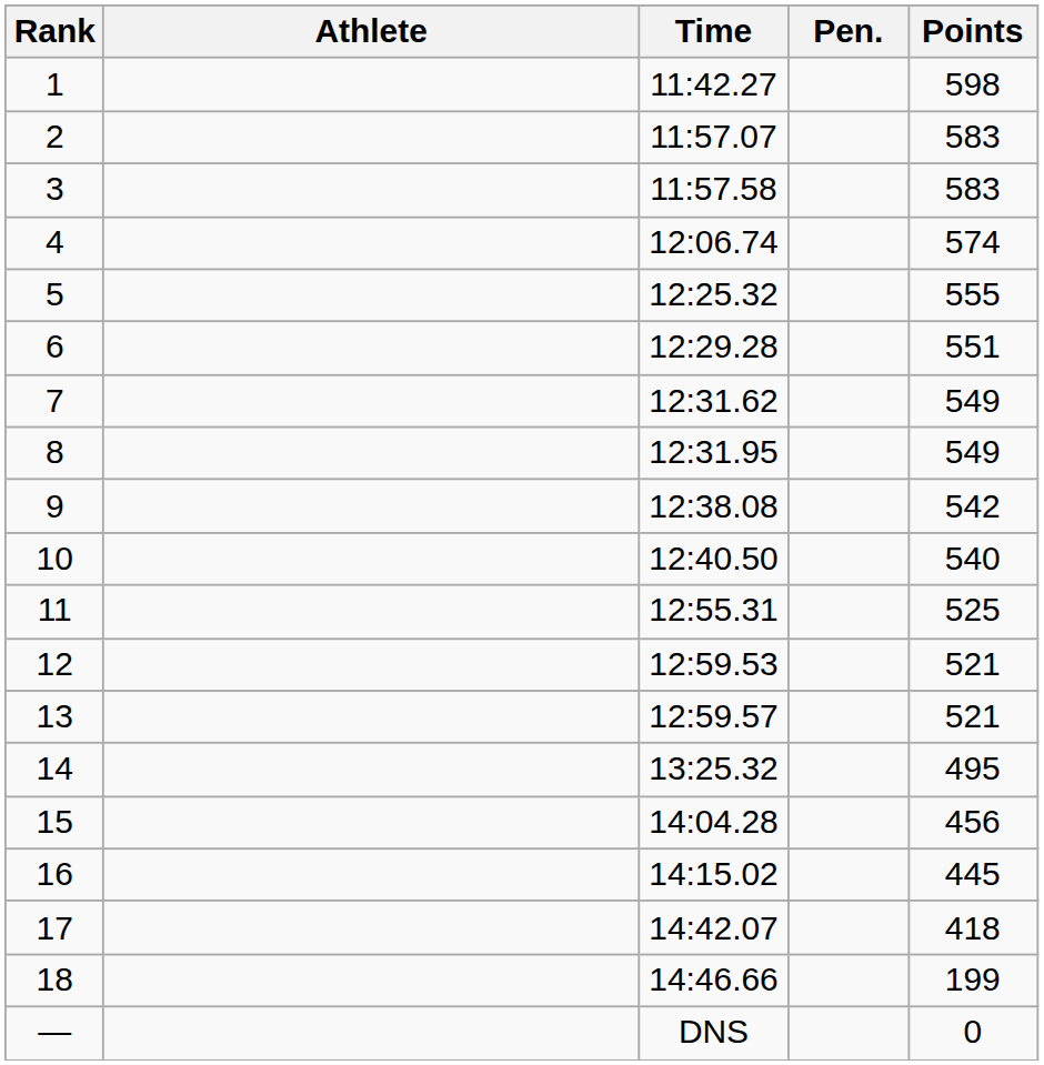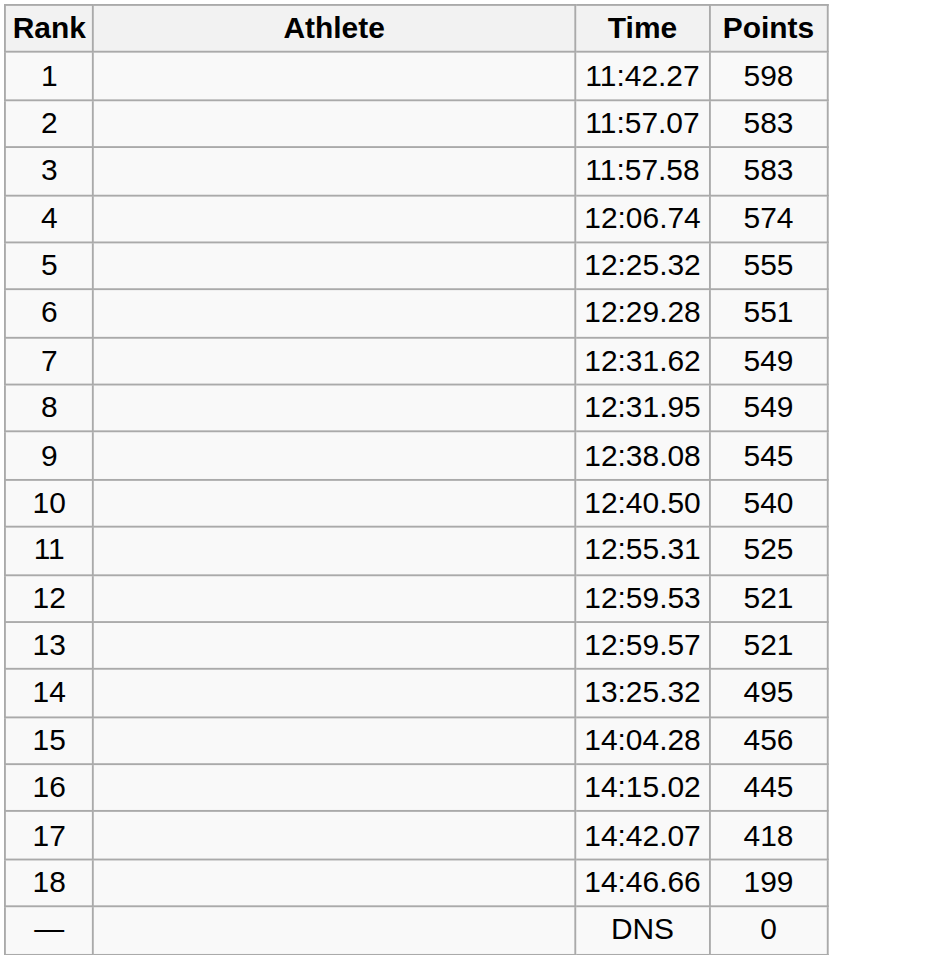- column: Pen.
9 | Points: 542 -> 545
